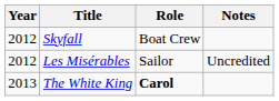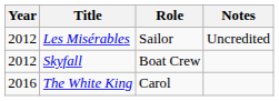rows swapped: Skyfall <-> Les Misérables
The White King | Year: 2013 -> 2016
The White King | Role: bold -> normal
